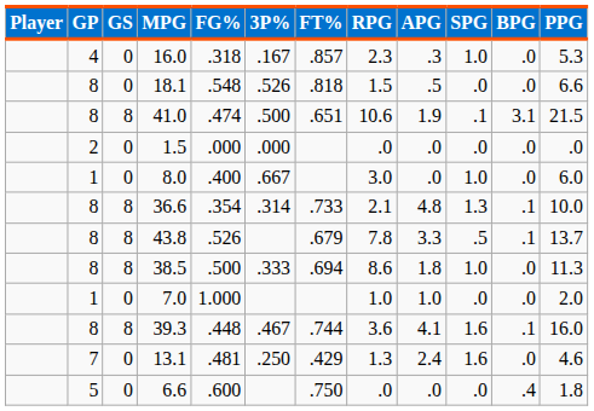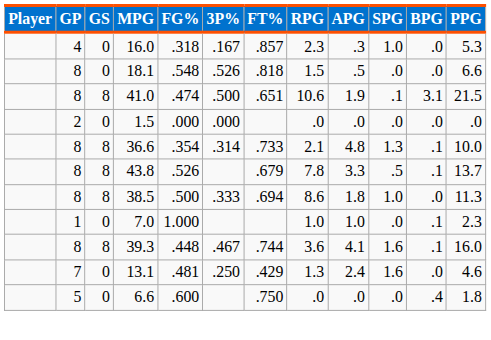- row: 1 | 0 | 8.0 | .400 | .667 | 3.0 | .0 | 1.0 | .0 | 6.0
7.0 | BPG: .0 -> .1
7.0 | PPG: 2.0 -> 2.3
